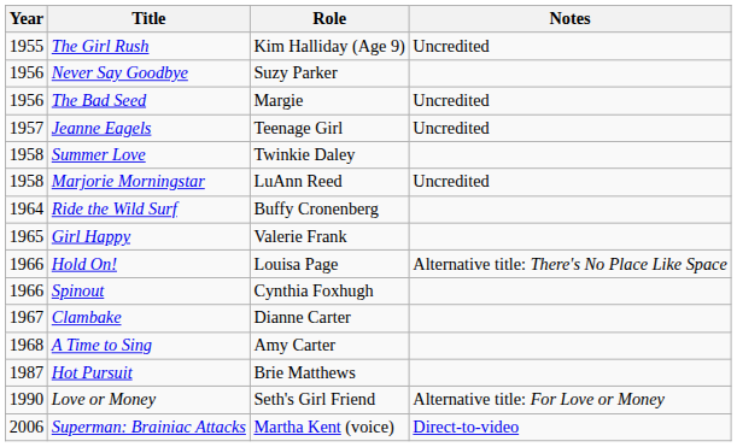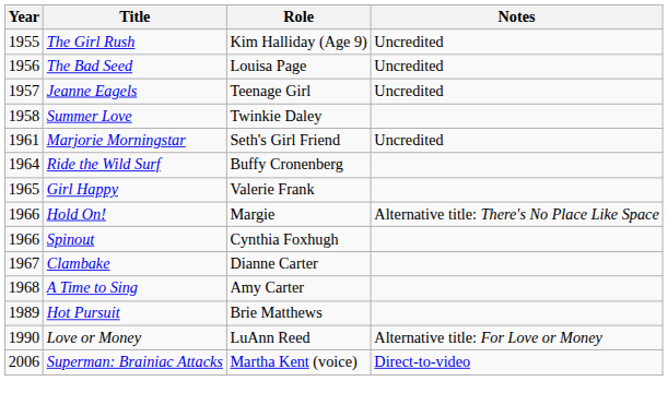- row: 1956 | Never Say Goodbye | Suzy Parker
The Bad Seed | Role: Margie -> Louisa Page
Marjorie Morningstar | Year: 1958 -> 1961
Marjorie Morningstar | Role: LuAnn Reed -> Seth's Girl Friend
Hold On! | Role: Louisa Page -> Margie
Hot Pursuit | Year: 1987 -> 1989
Love or Money | Role: Seth's Girl Friend -> LuAnn Reed
